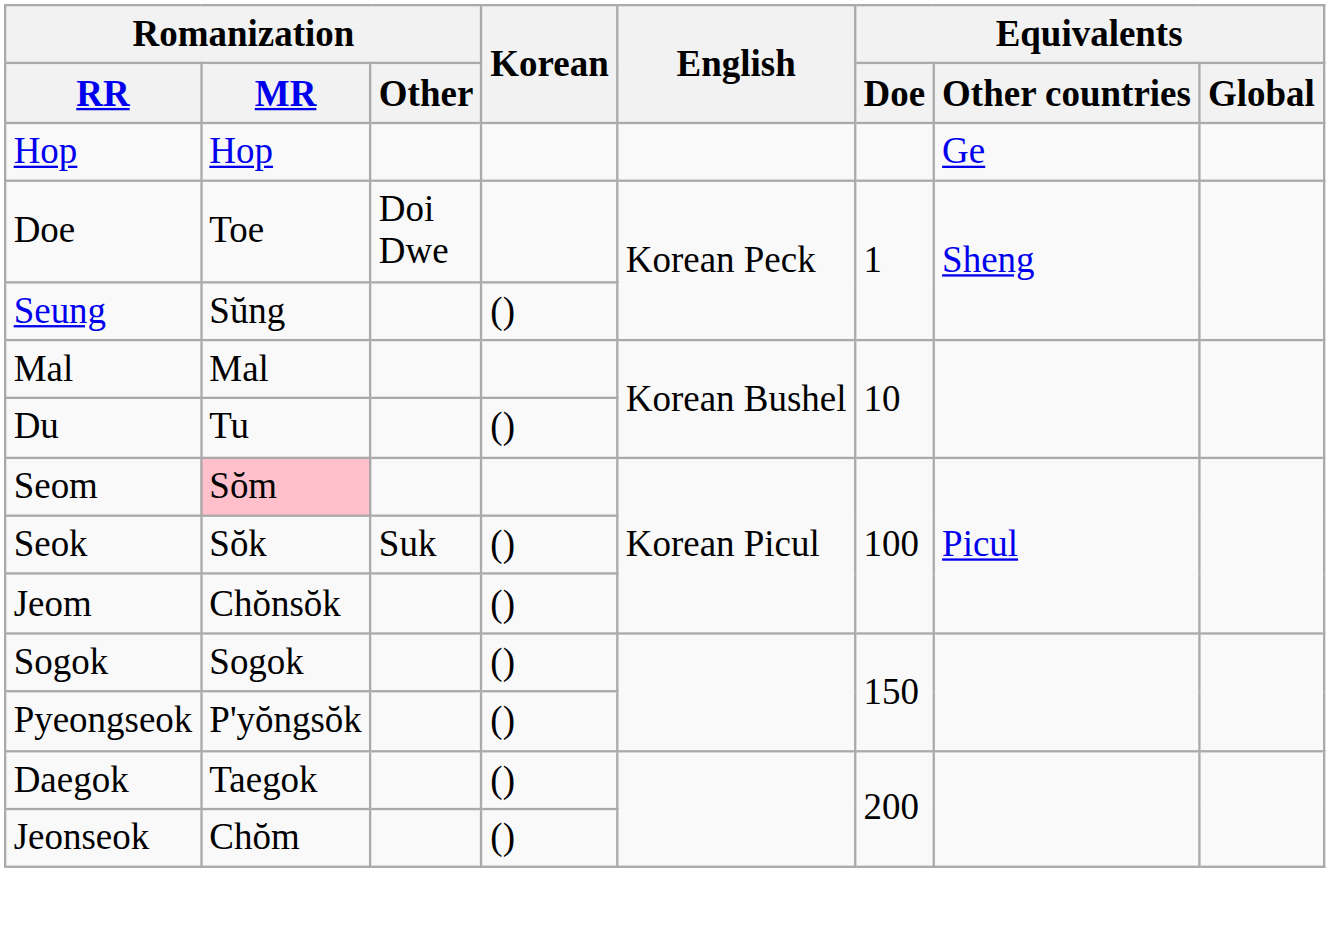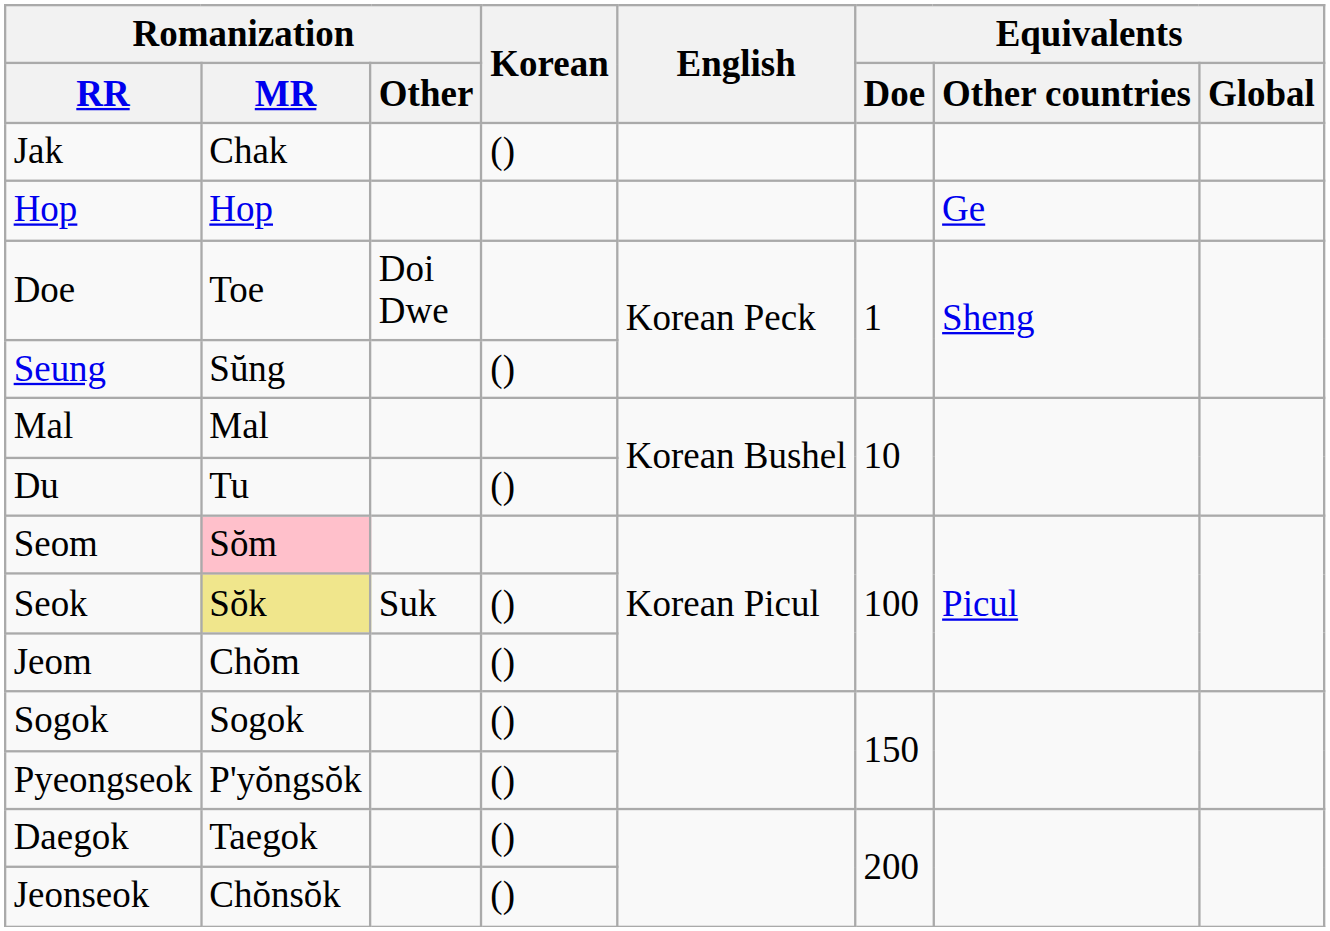+ row: Jak | Chak | ()
Seok | Romanization / MR: no background -> khaki background
Jeom | Romanization / MR: Chŏnsŏk -> Chŏm
Jeonseok | Romanization / MR: Chŏm -> Chŏnsŏk
